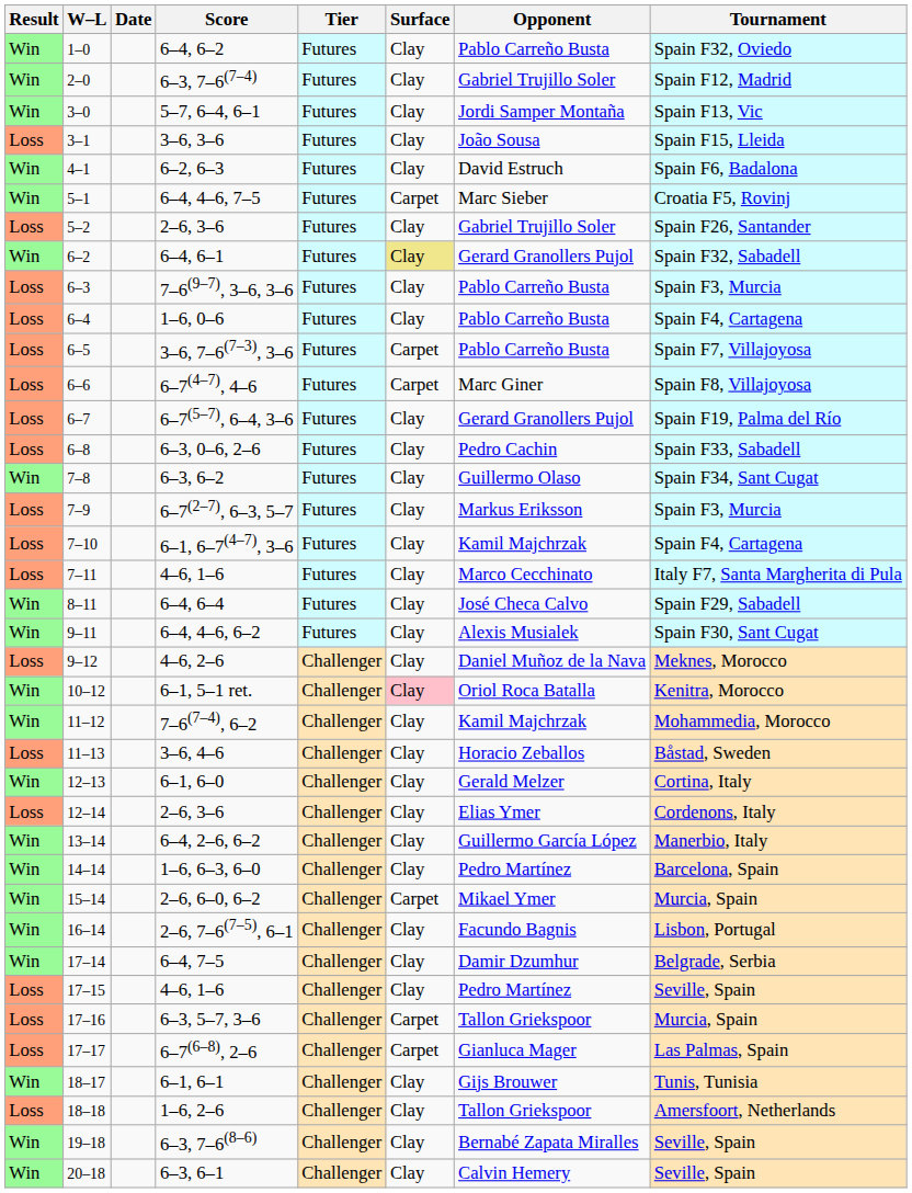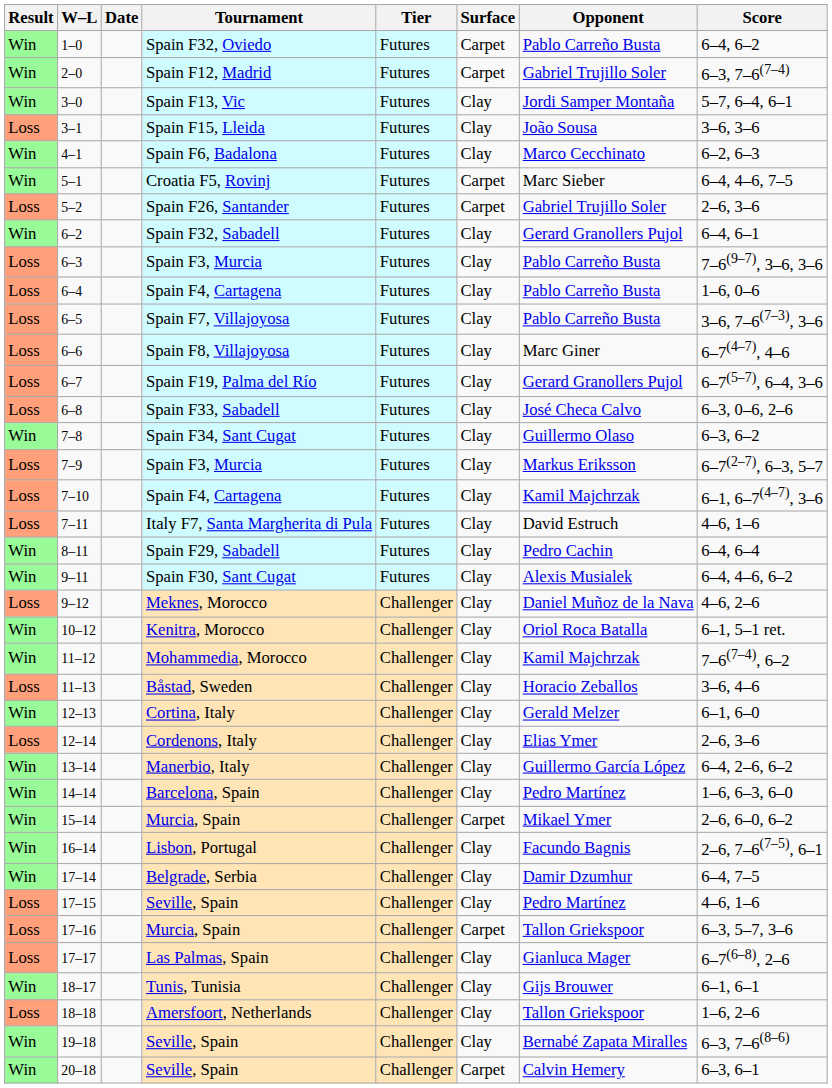columns swapped: Tournament <-> Score
1–0 | Surface: Clay -> Carpet
2–0 | Surface: Clay -> Carpet
4–1 | Opponent: David Estruch -> Marco Cecchinato
5–2 | Surface: Clay -> Carpet
6–2 | Surface: khaki background -> no background
6–5 | Surface: Carpet -> Clay
6–6 | Surface: Carpet -> Clay
6–8 | Opponent: Pedro Cachin -> José Checa Calvo
7–11 | Opponent: Marco Cecchinato -> David Estruch
8–11 | Opponent: José Checa Calvo -> Pedro Cachin
10–12 | Surface: pink background -> no background
17–17 | Surface: Carpet -> Clay
20–18 | Surface: Clay -> Carpet
